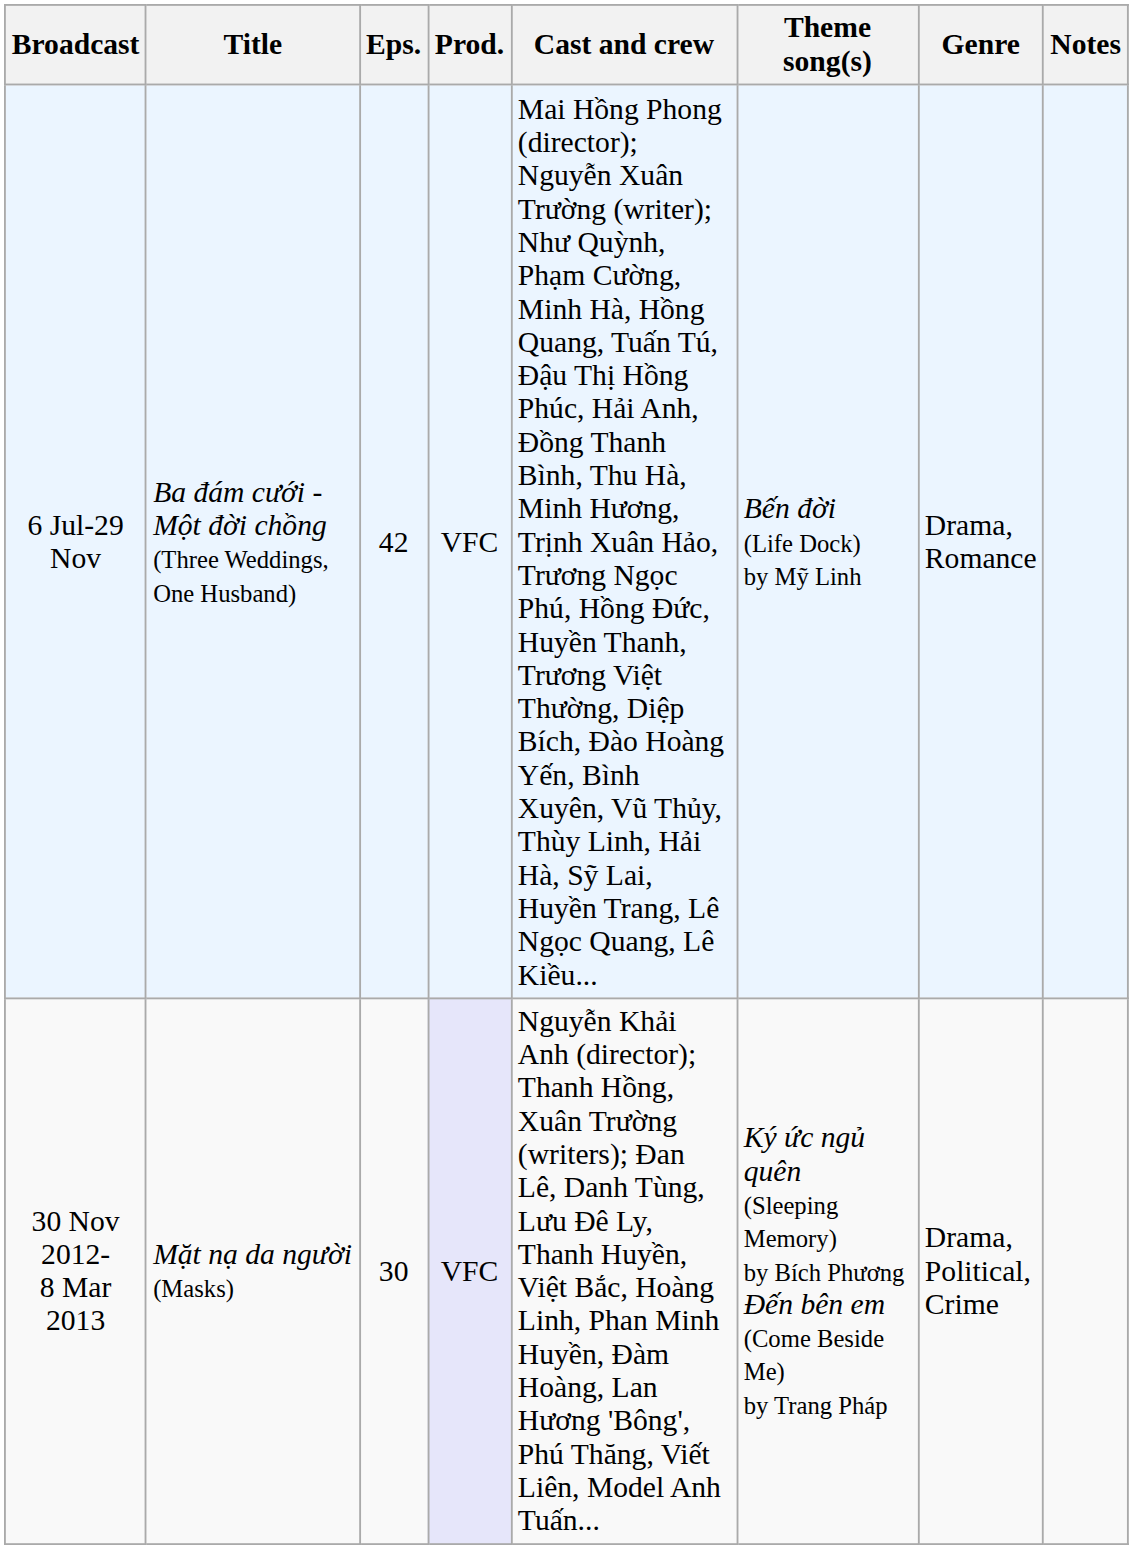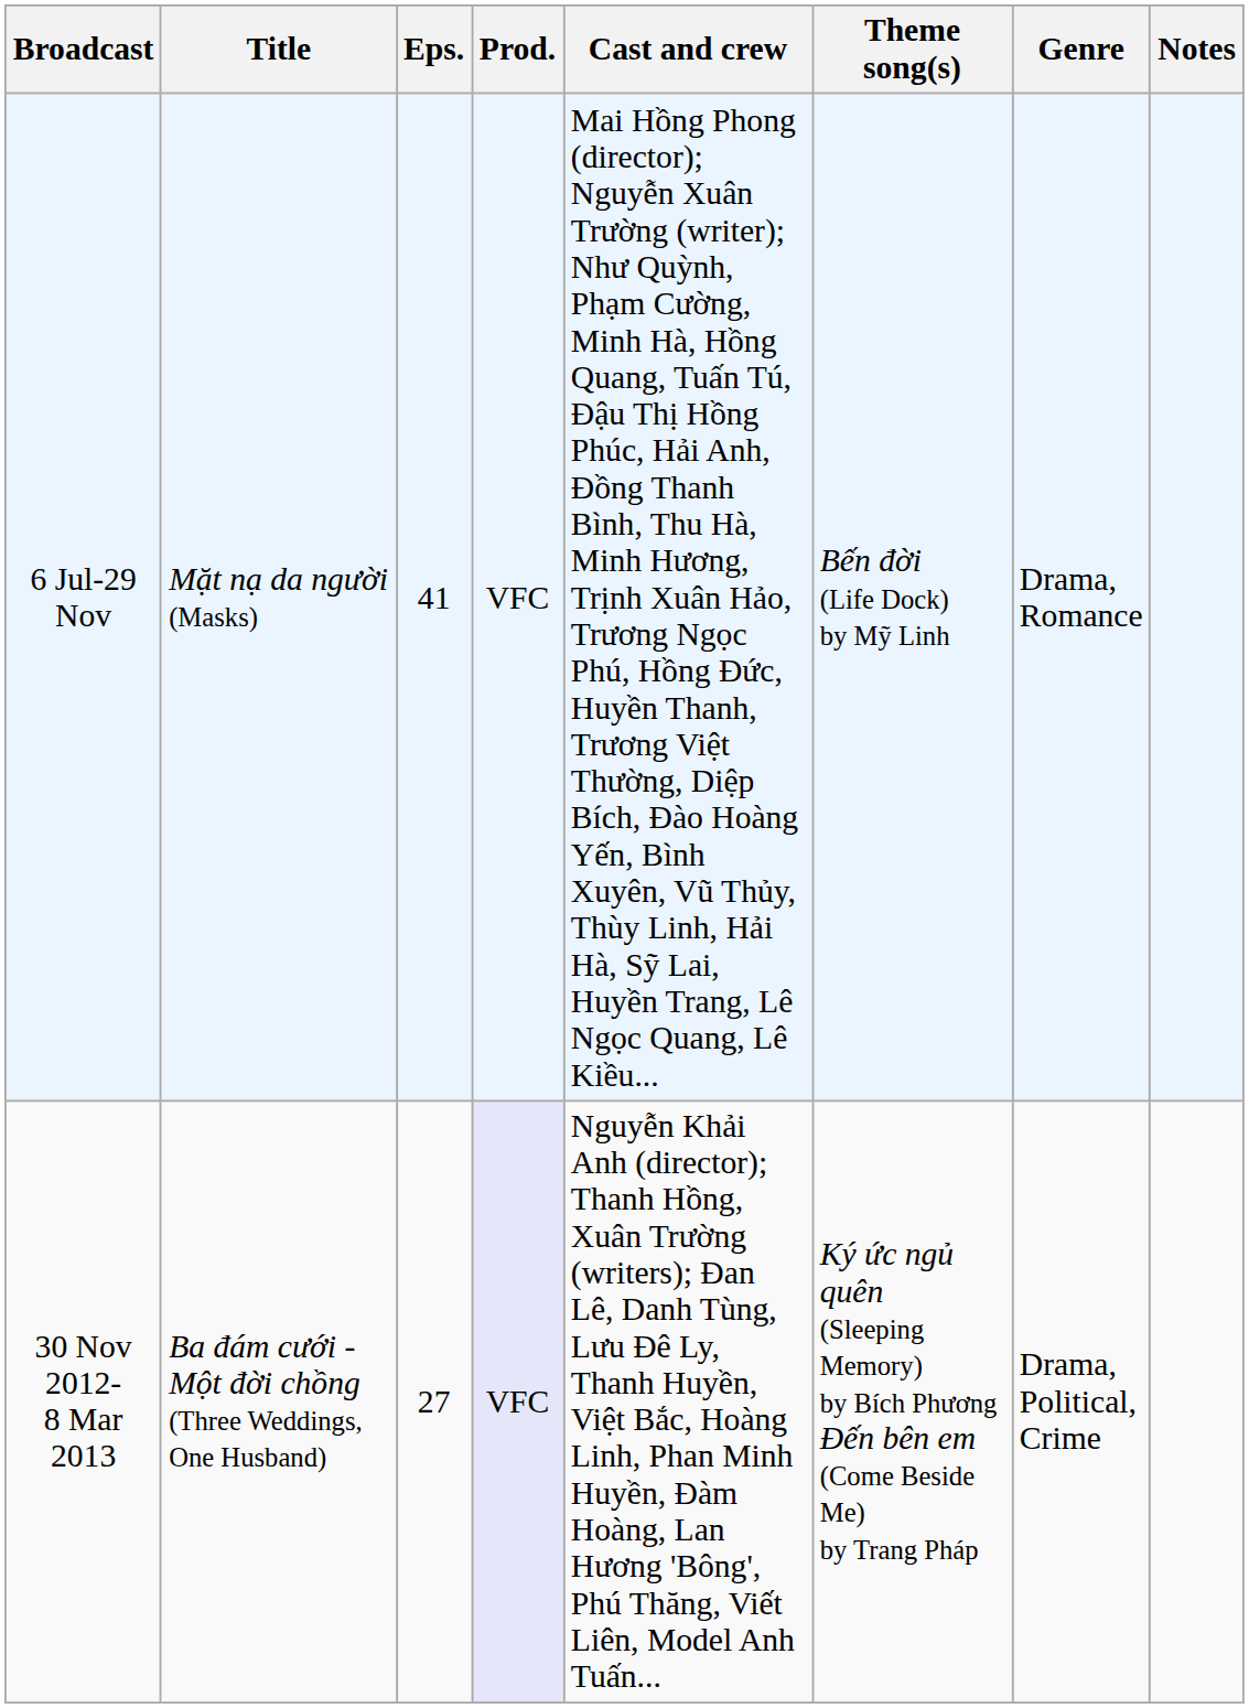6 Jul-29 Nov | Title: Ba đám cưới - Một đời chồng (Three Weddings, One Husband) -> Mặt nạ da người (Masks)
6 Jul-29 Nov | Eps.: 42 -> 41
30 Nov 2012- 8 Mar 2013 | Title: Mặt nạ da người (Masks) -> Ba đám cưới - Một đời chồng (Three Weddings, One Husband)
30 Nov 2012- 8 Mar 2013 | Eps.: 30 -> 27
